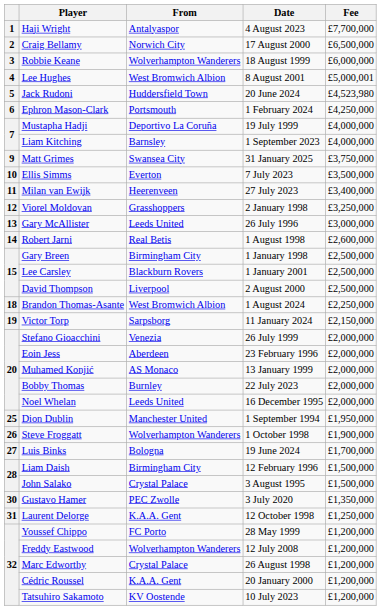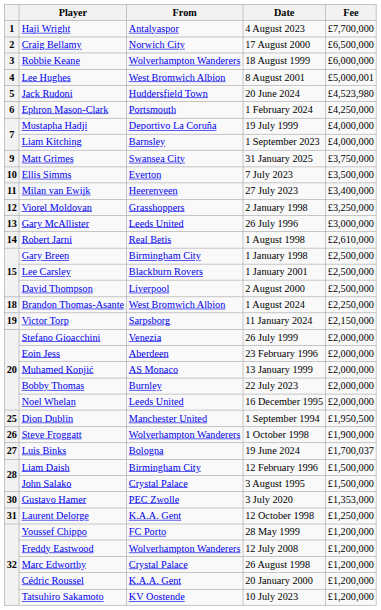Robert Jarni | Fee: £2,600,000 -> £2,610,000
Dion Dublin | Fee: £1,950,000 -> £1,950,500
Luis Binks | Fee: £1,700,000 -> £1,700,037
Gustavo Hamer | Fee: £1,350,000 -> £1,353,000
